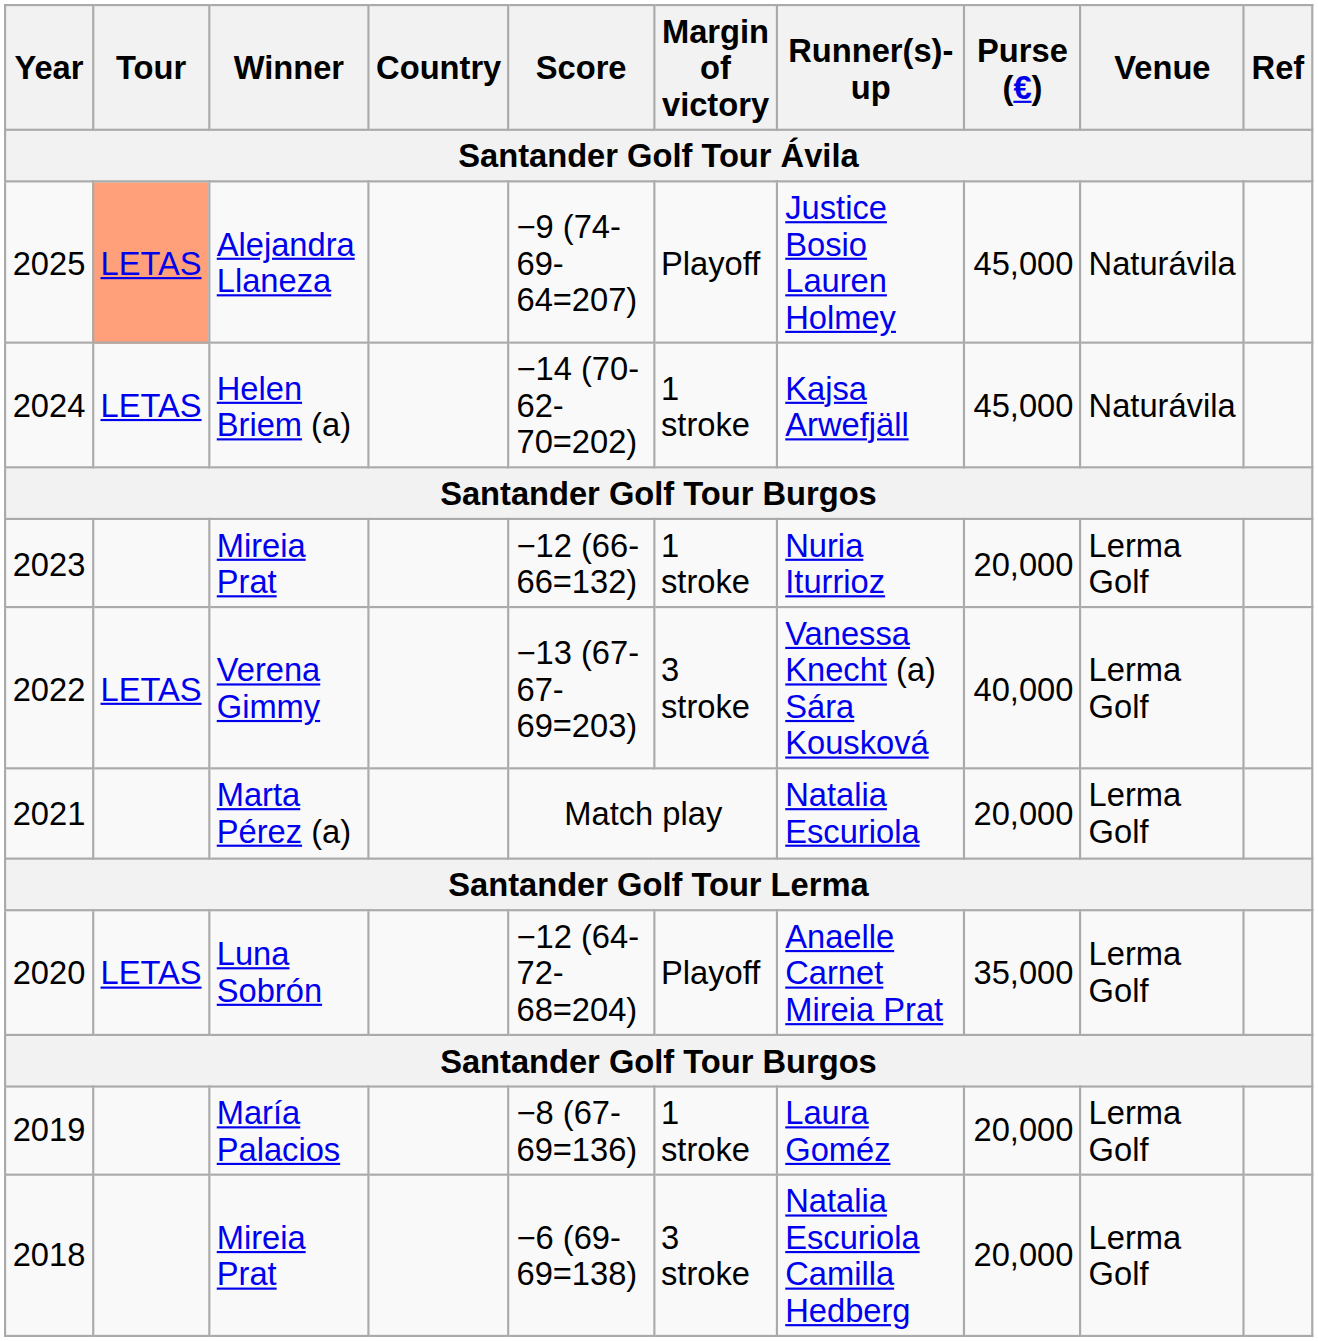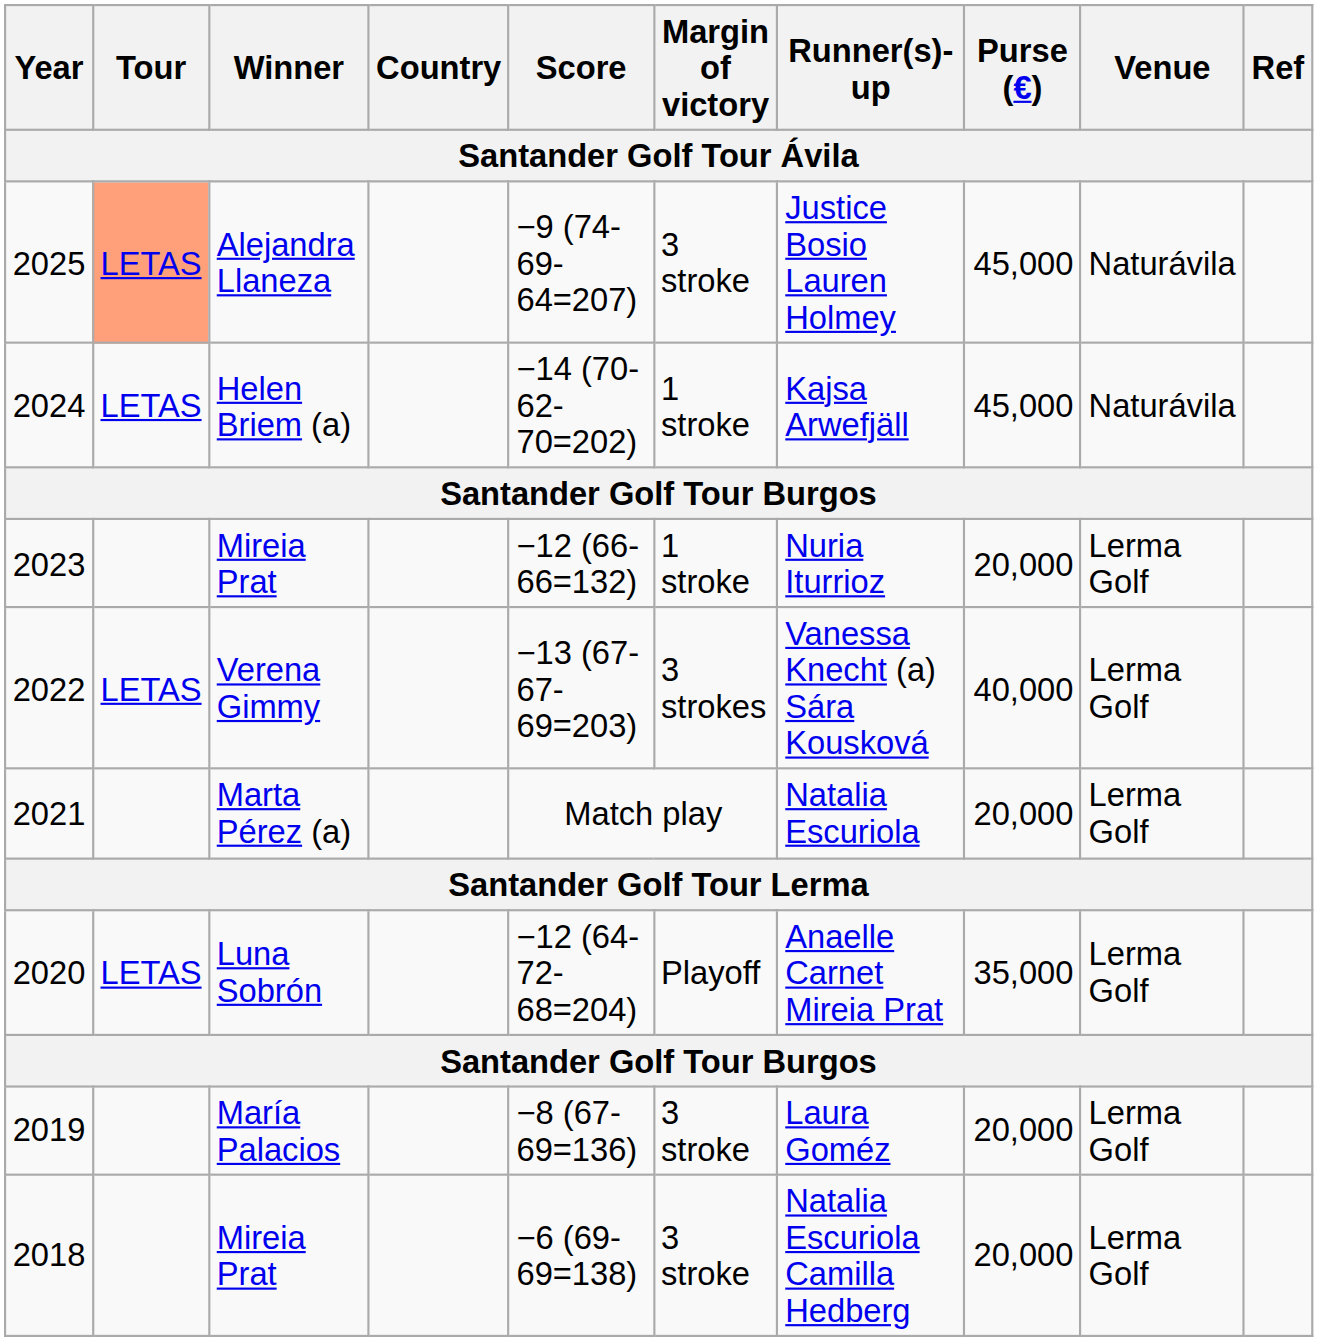2025 | Margin of victory: Playoff -> 3 stroke
2022 | Margin of victory: 3 stroke -> 3 strokes
2019 | Margin of victory: 1 stroke -> 3 stroke
